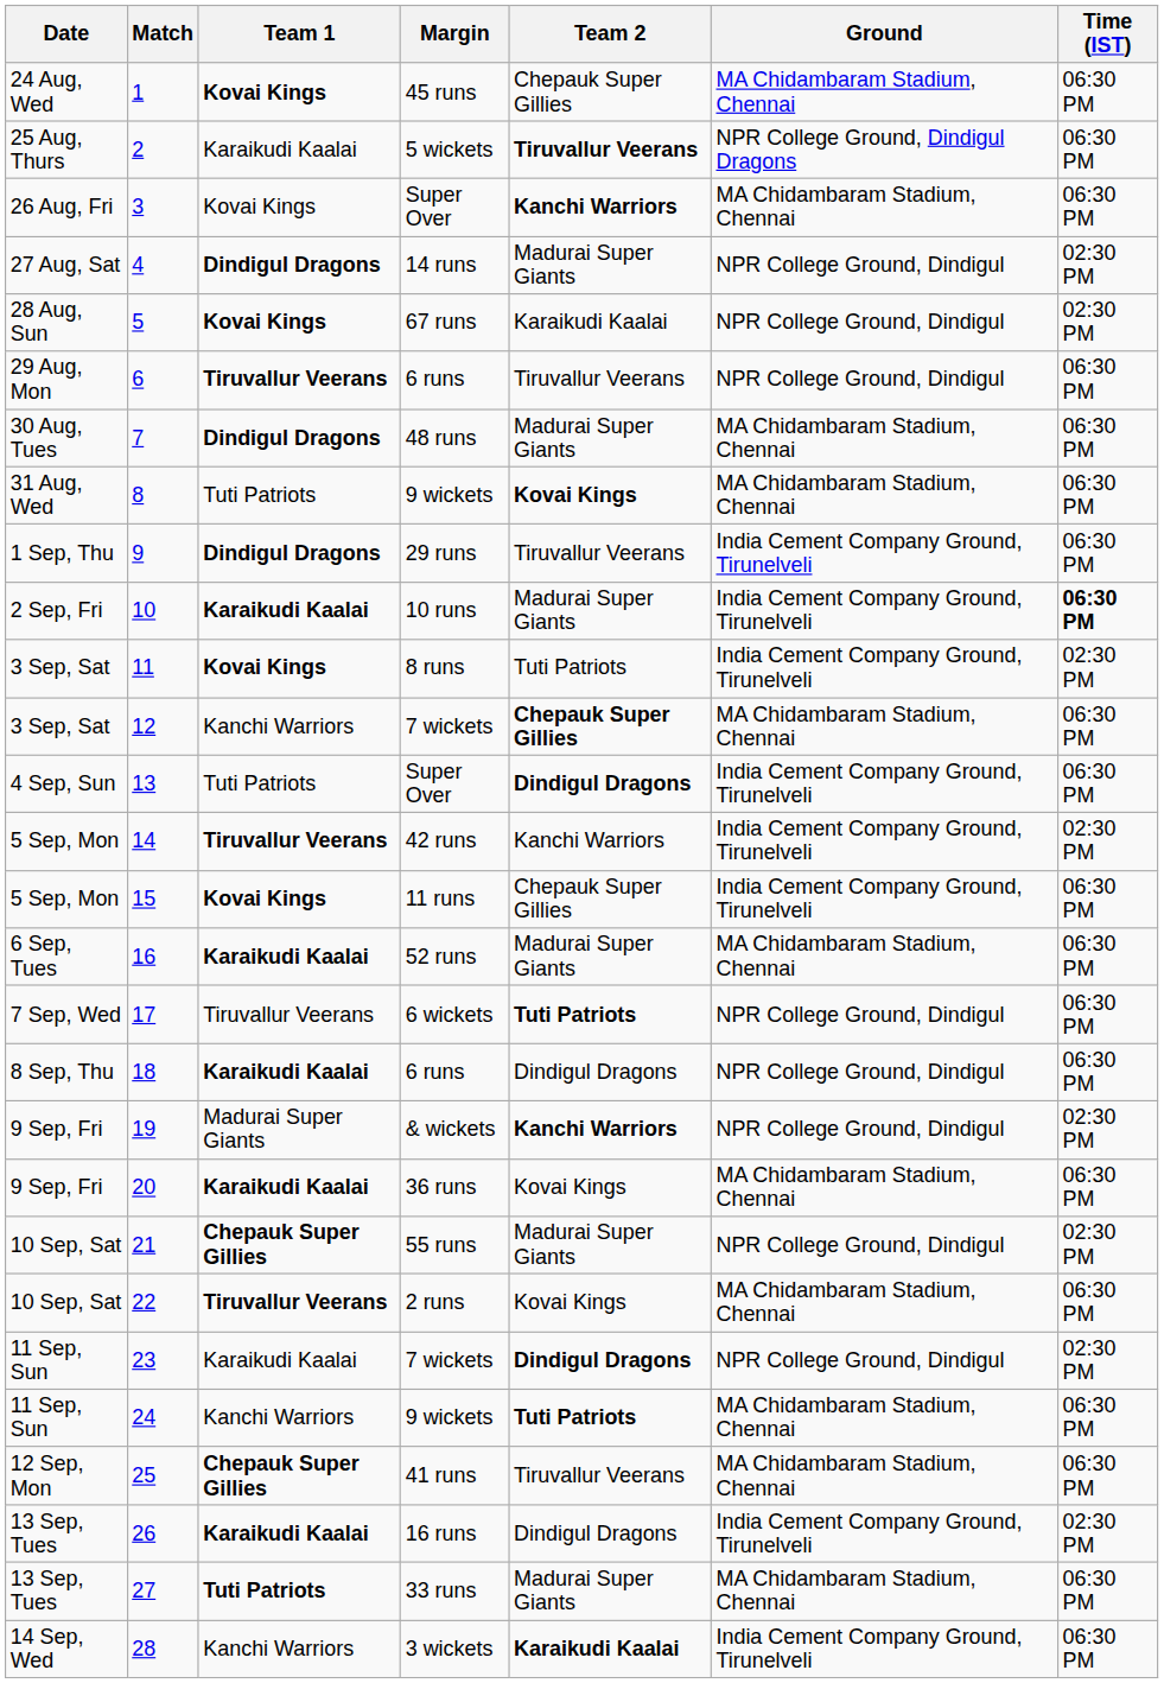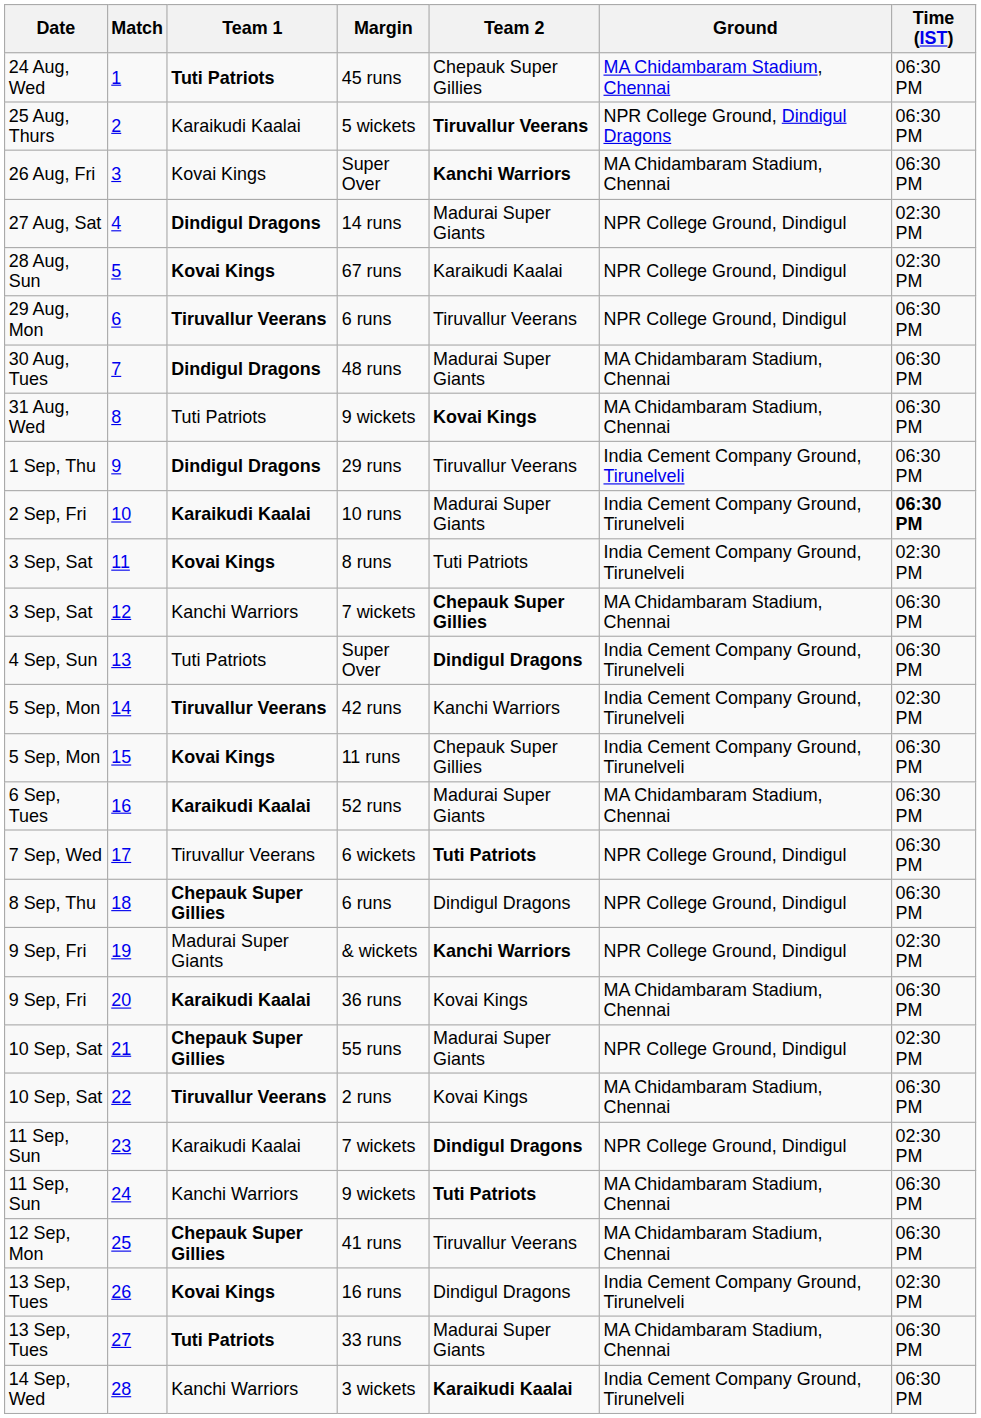1 | Team 1: Kovai Kings -> Tuti Patriots
18 | Team 1: Karaikudi Kaalai -> Chepauk Super Gillies
26 | Team 1: Karaikudi Kaalai -> Kovai Kings
